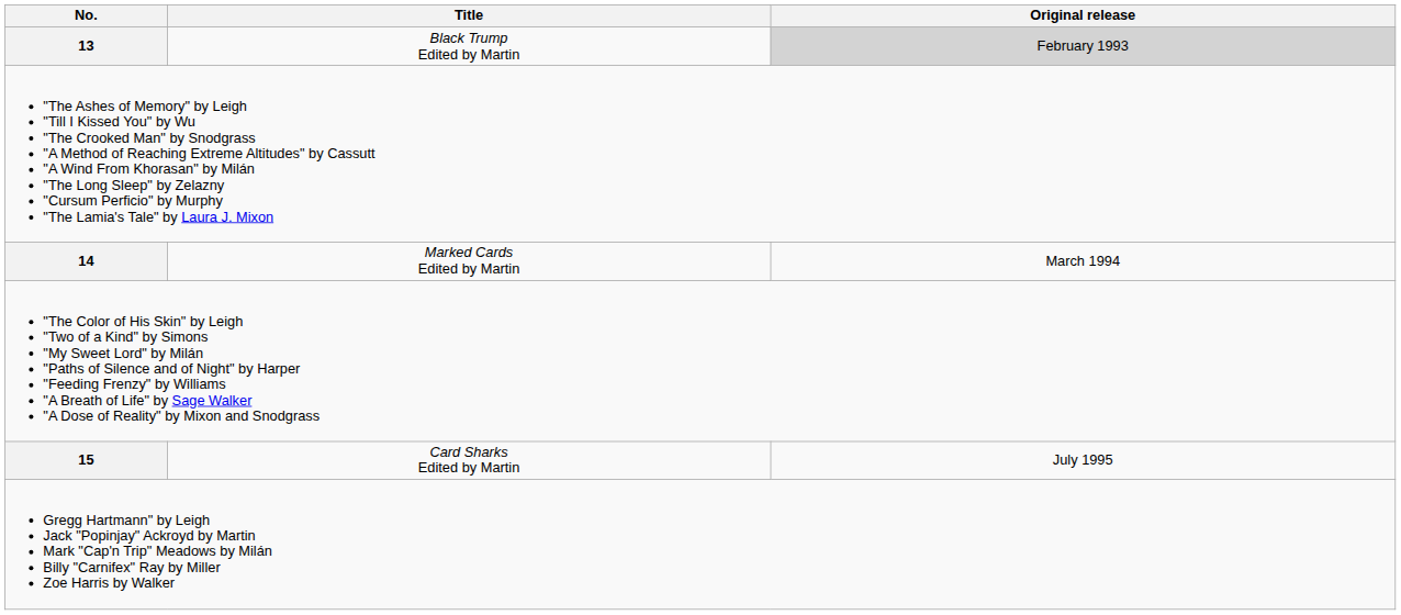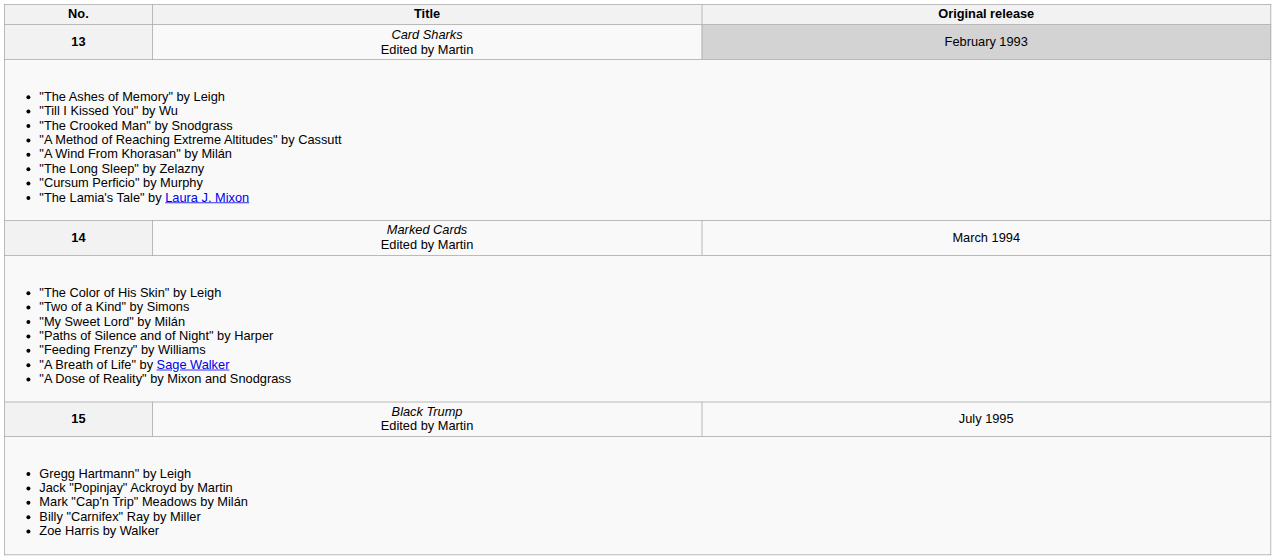13 | Title: Black Trump Edited by Martin -> Card Sharks Edited by Martin
15 | Title: Card Sharks Edited by Martin -> Black Trump Edited by Martin
